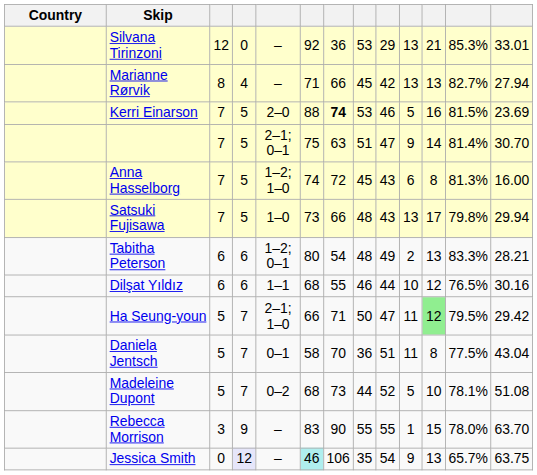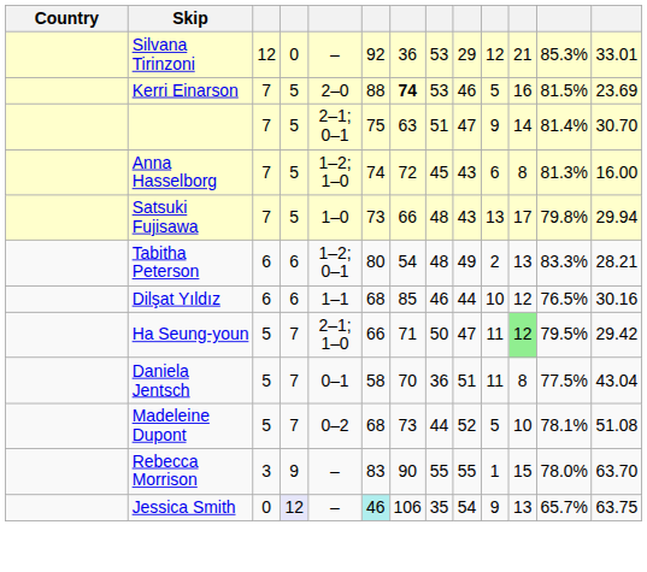Silvana Tirinzoni | column 10: 13 -> 12
- row: Marianne Rørvik | 8 | 4 | – | 71 | 66 | 45 | 42 | 13 | 13 | 82.7% | 27.94
Dilşat Yıldız | column 7: 55 -> 85
